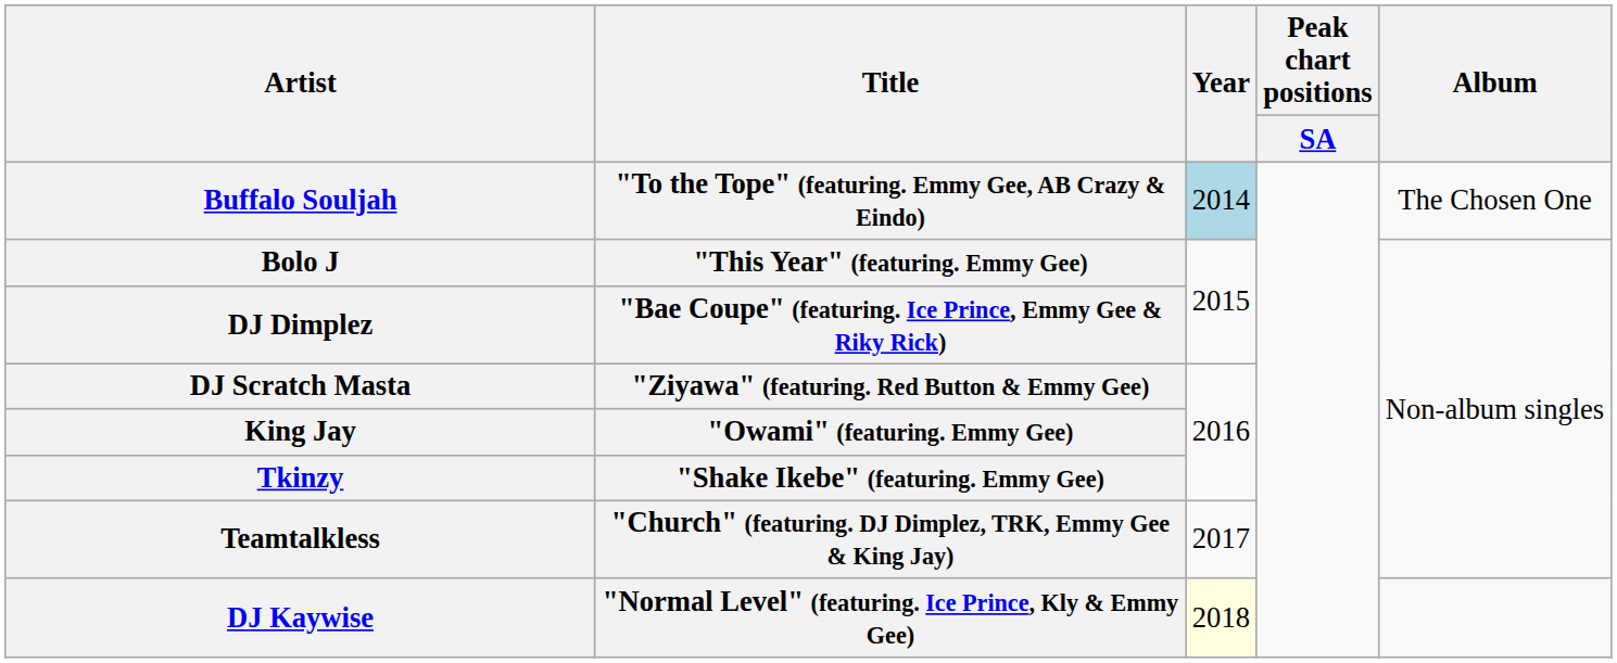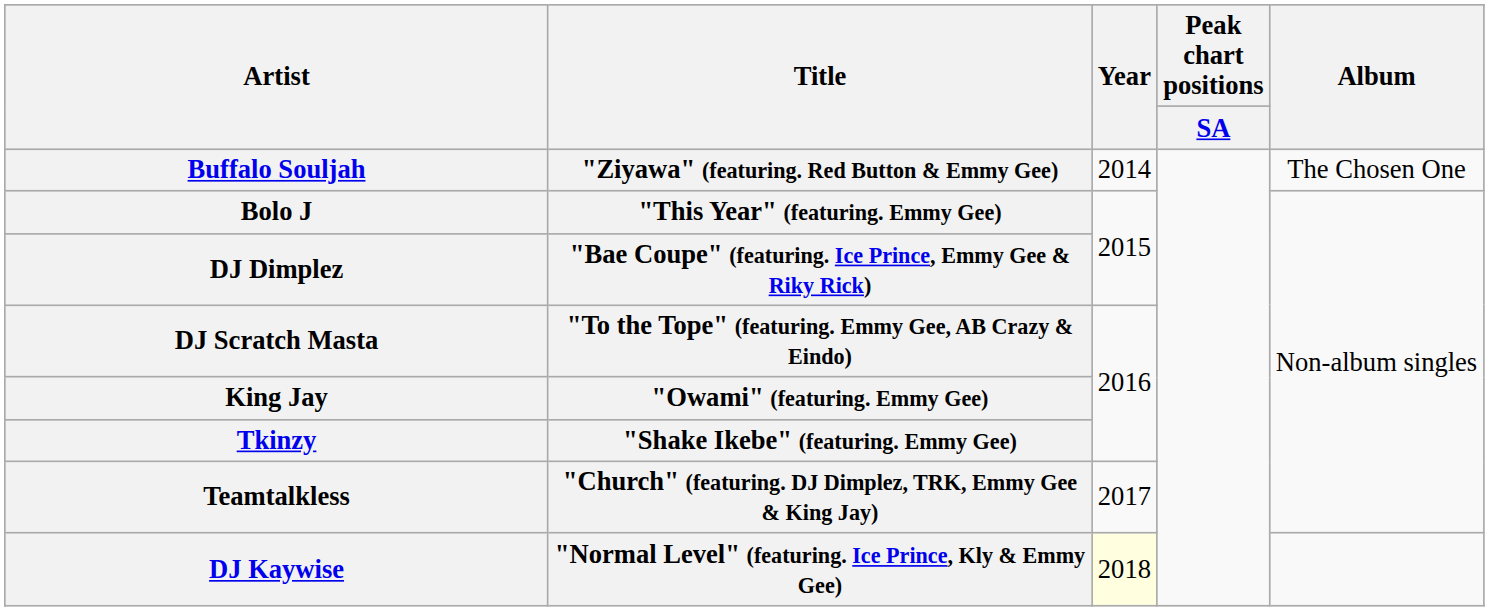Buffalo Souljah | Title: "To the Tope" (featuring. Emmy Gee, AB Crazy & Eindo) -> "Ziyawa" (featuring. Red Button & Emmy Gee)
Buffalo Souljah | Year: lightblue background -> no background
DJ Scratch Masta | Title: "Ziyawa" (featuring. Red Button & Emmy Gee) -> "To the Tope" (featuring. Emmy Gee, AB Crazy & Eindo)
